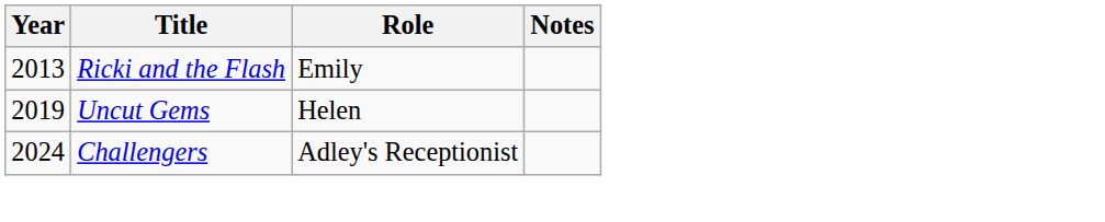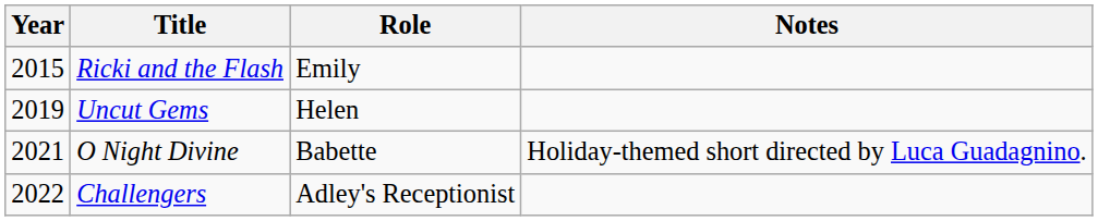Ricki and the Flash | Year: 2013 -> 2015
+ row: 2021 | O Night Divine | Babette | Holiday-themed short directed by Luca Guadagnino.
Challengers | Year: 2024 -> 2022
